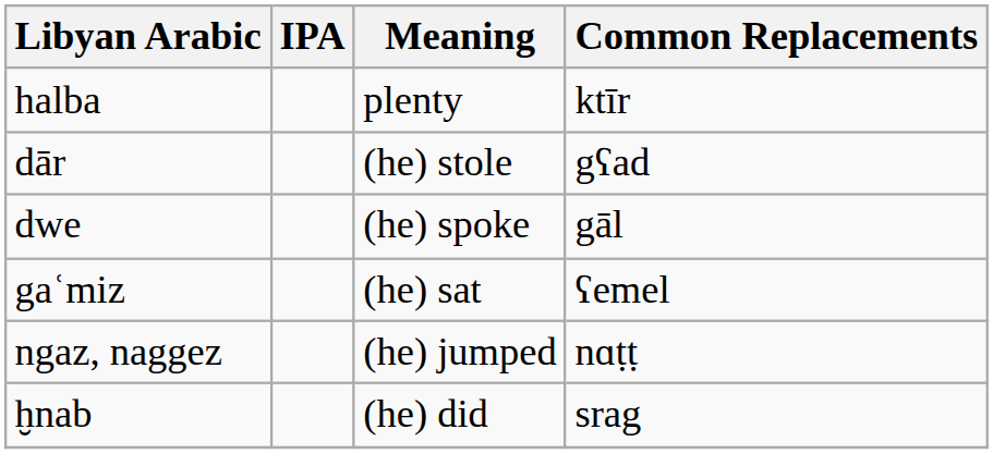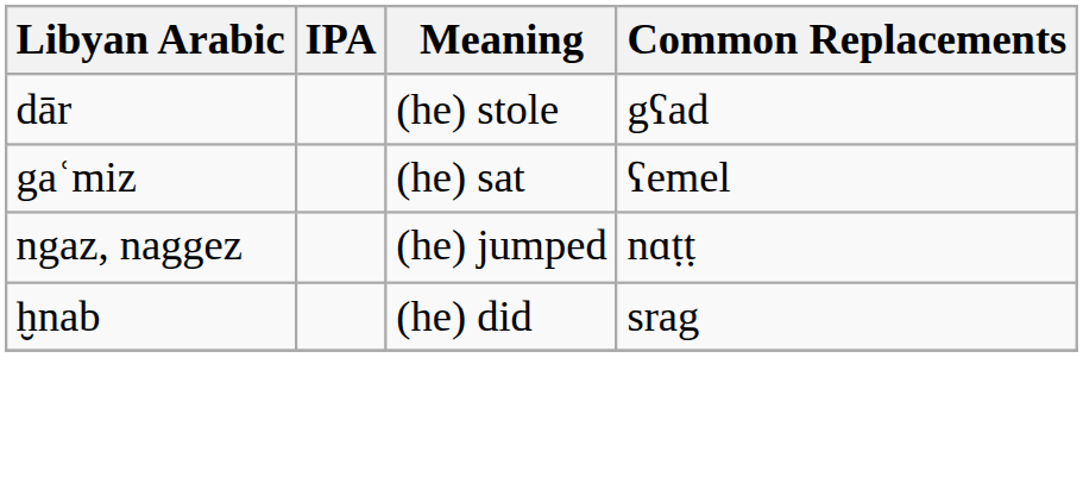- row: halba | plenty | ktīr
- row: dwe | (he) spoke | gāl
